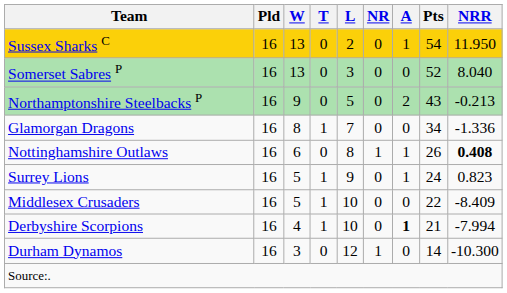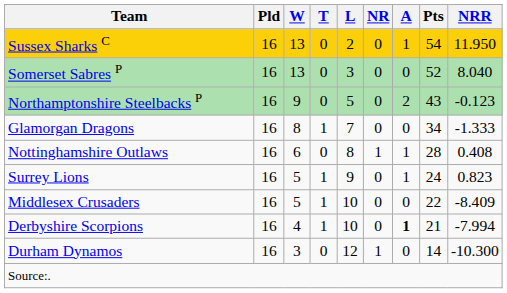Northamptonshire Steelbacks P | NRR: -0.213 -> -0.123
Glamorgan Dragons | NRR: -1.336 -> -1.333
Nottinghamshire Outlaws | Pts: 26 -> 28
Nottinghamshire Outlaws | NRR: bold -> normal
